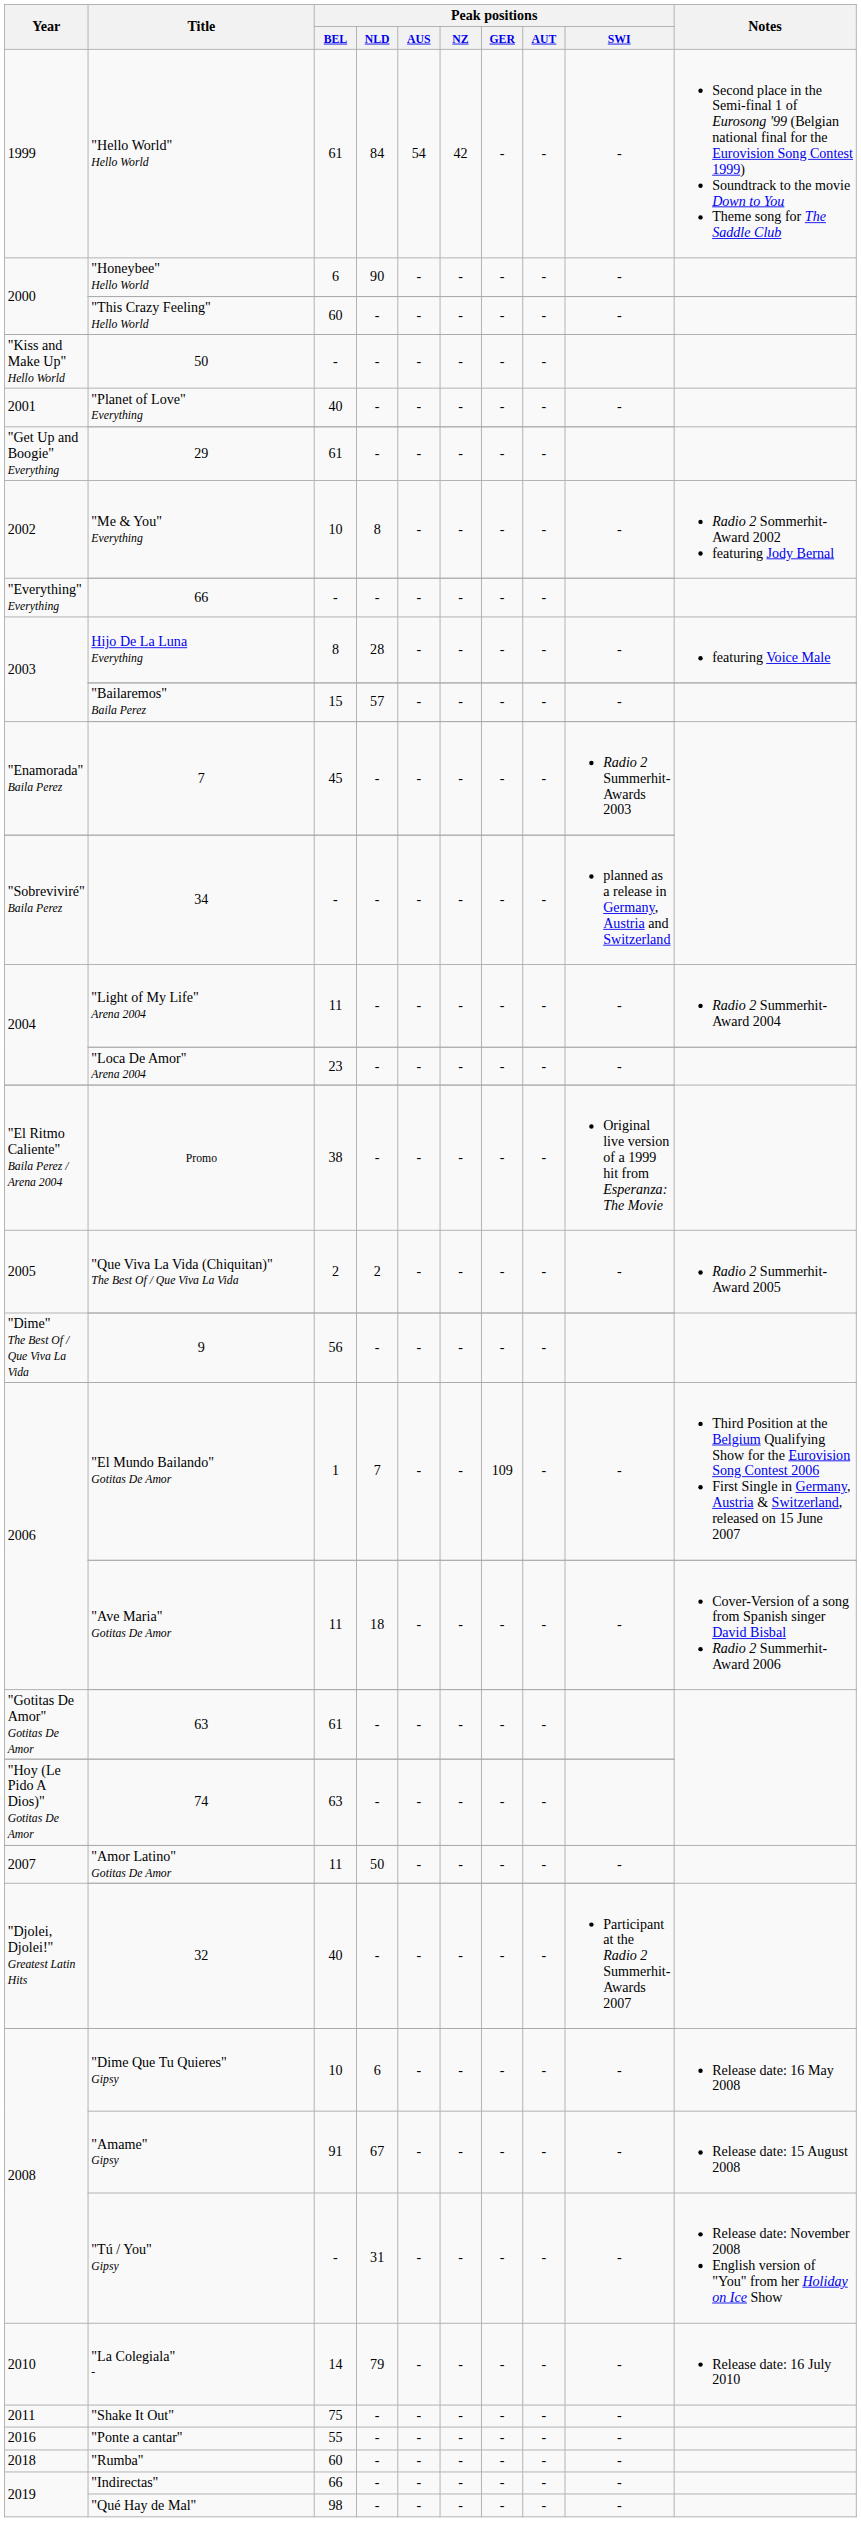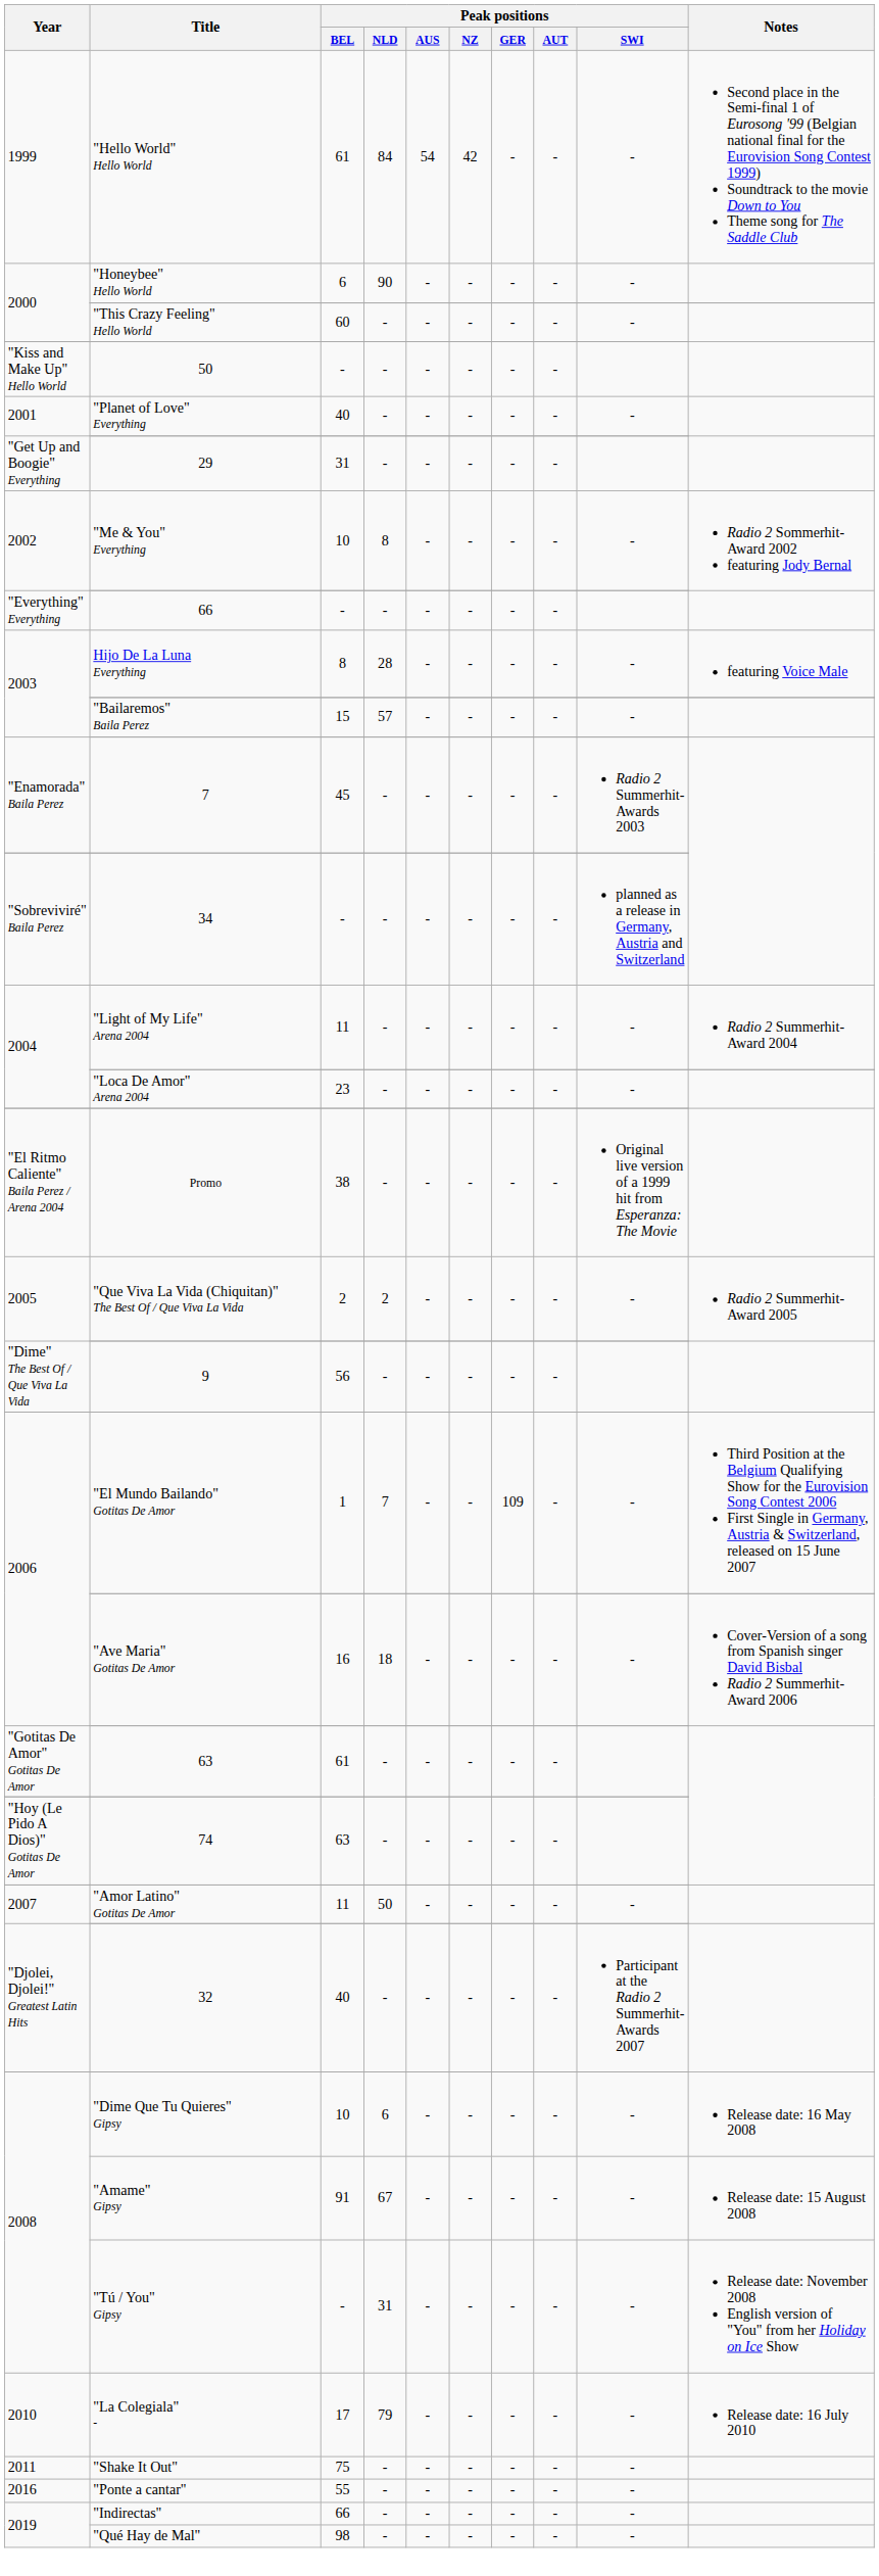29 | Peak positions / BEL: 61 -> 31
"Ave Maria" Gotitas De Amor | Peak positions / BEL: 11 -> 16
"La Colegiala" - | Peak positions / BEL: 14 -> 17
- row: 2018 | "Rumba" | 60 | - | - | - | - | - | -
